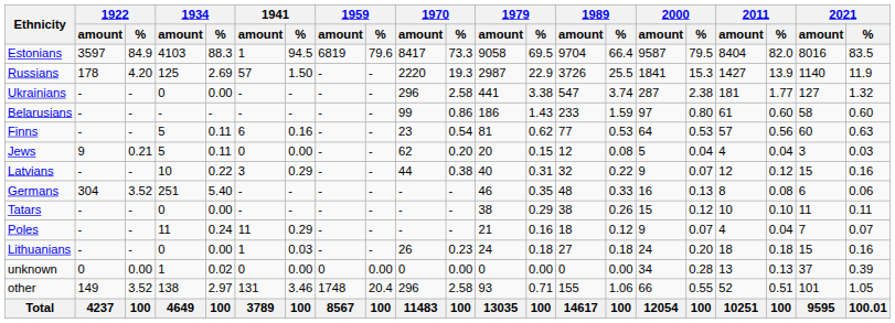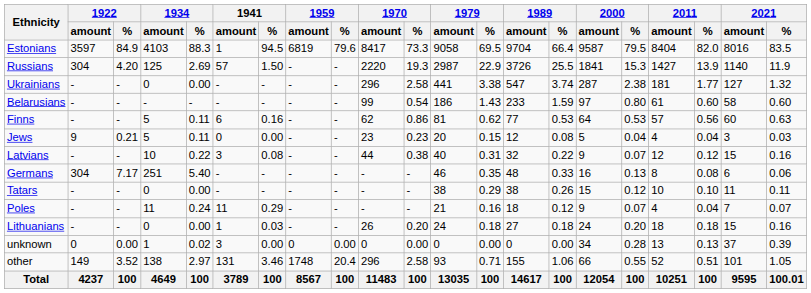Russians | 1922 / amount: 178 -> 304
Belarusians | 1970 / %: 0.86 -> 0.54
Finns | 1970 / amount: 23 -> 62
Finns | 1970 / %: 0.54 -> 0.86
Jews | 1970 / amount: 62 -> 23
Jews | 1970 / %: 0.20 -> 0.23
Latvians | 1941 / %: 0.29 -> 0.08
Germans | 1922 / %: 3.52 -> 7.17
Lithuanians | 1970 / %: 0.23 -> 0.20
unknown | 1941 / amount: 0 -> 3
